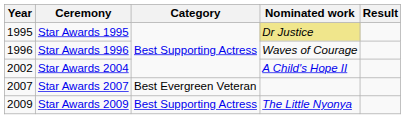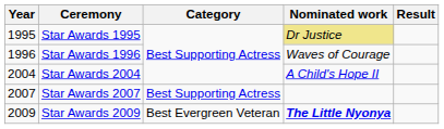Star Awards 2004 | Year: 2002 -> 2004
Star Awards 2007 | Category: Best Evergreen Veteran -> Best Supporting Actress
Star Awards 2009 | Category: Best Supporting Actress -> Best Evergreen Veteran
Star Awards 2009 | Nominated work: normal -> bold
